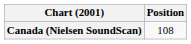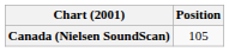Canada (Nielsen SoundScan) | Position: 108 -> 105
